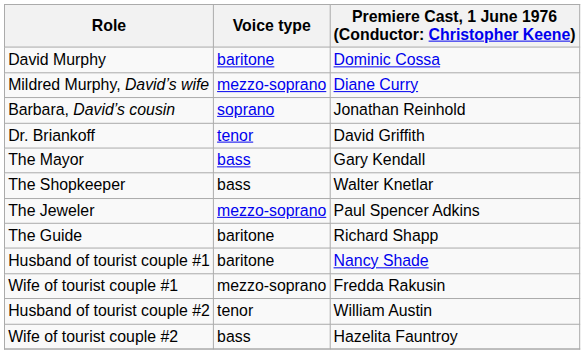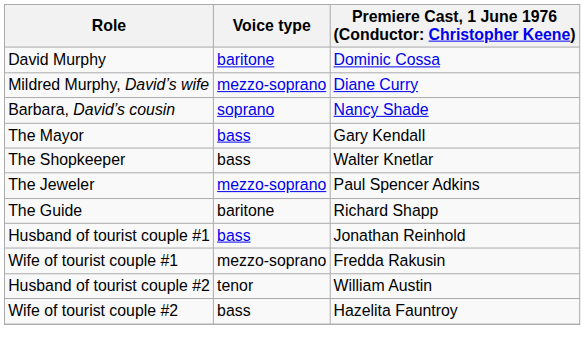Barbara, David’s cousin | column 3: Jonathan Reinhold -> Nancy Shade
- row: Dr. Briankoff | tenor | David Griffith
Husband of tourist couple #1 | Voice type: baritone -> bass
Husband of tourist couple #1 | column 3: Nancy Shade -> Jonathan Reinhold
